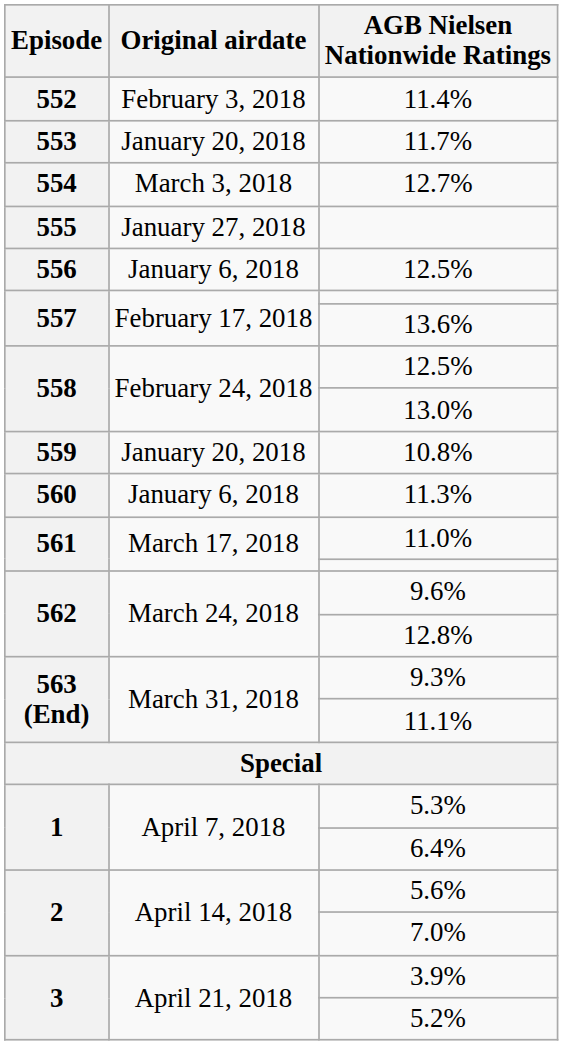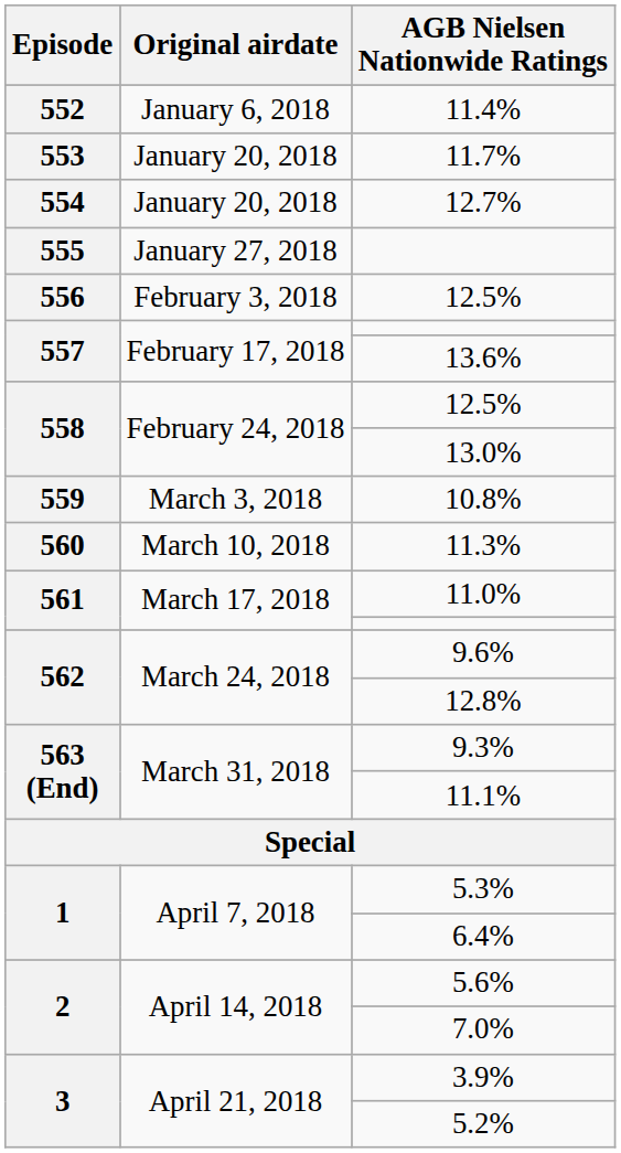11.4% | Original airdate: February 3, 2018 -> January 6, 2018
12.7% | Original airdate: March 3, 2018 -> January 20, 2018
556 / 12.5% | Original airdate: January 6, 2018 -> February 3, 2018
10.8% | Original airdate: January 20, 2018 -> March 3, 2018
11.3% | Original airdate: January 6, 2018 -> March 10, 2018
